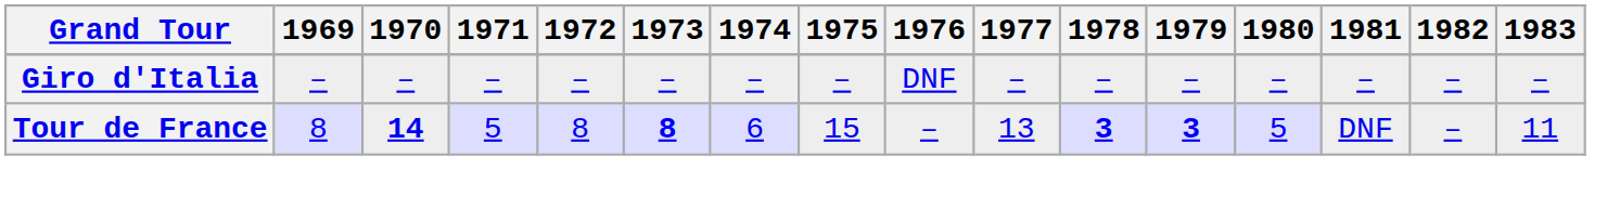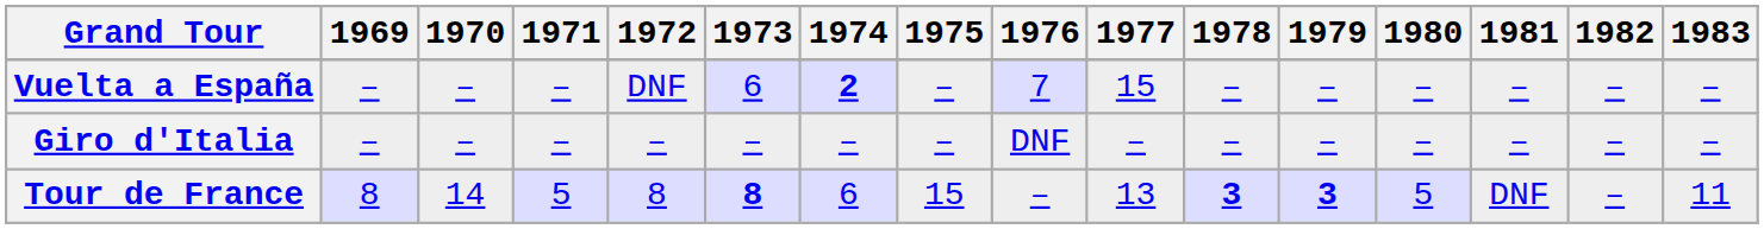+ row: Vuelta a España | – | – | – | DNF | 6 | 2 | – | 7 | 15 | – | – | – | – | – | –
Tour de France | 1970: bold -> normal
